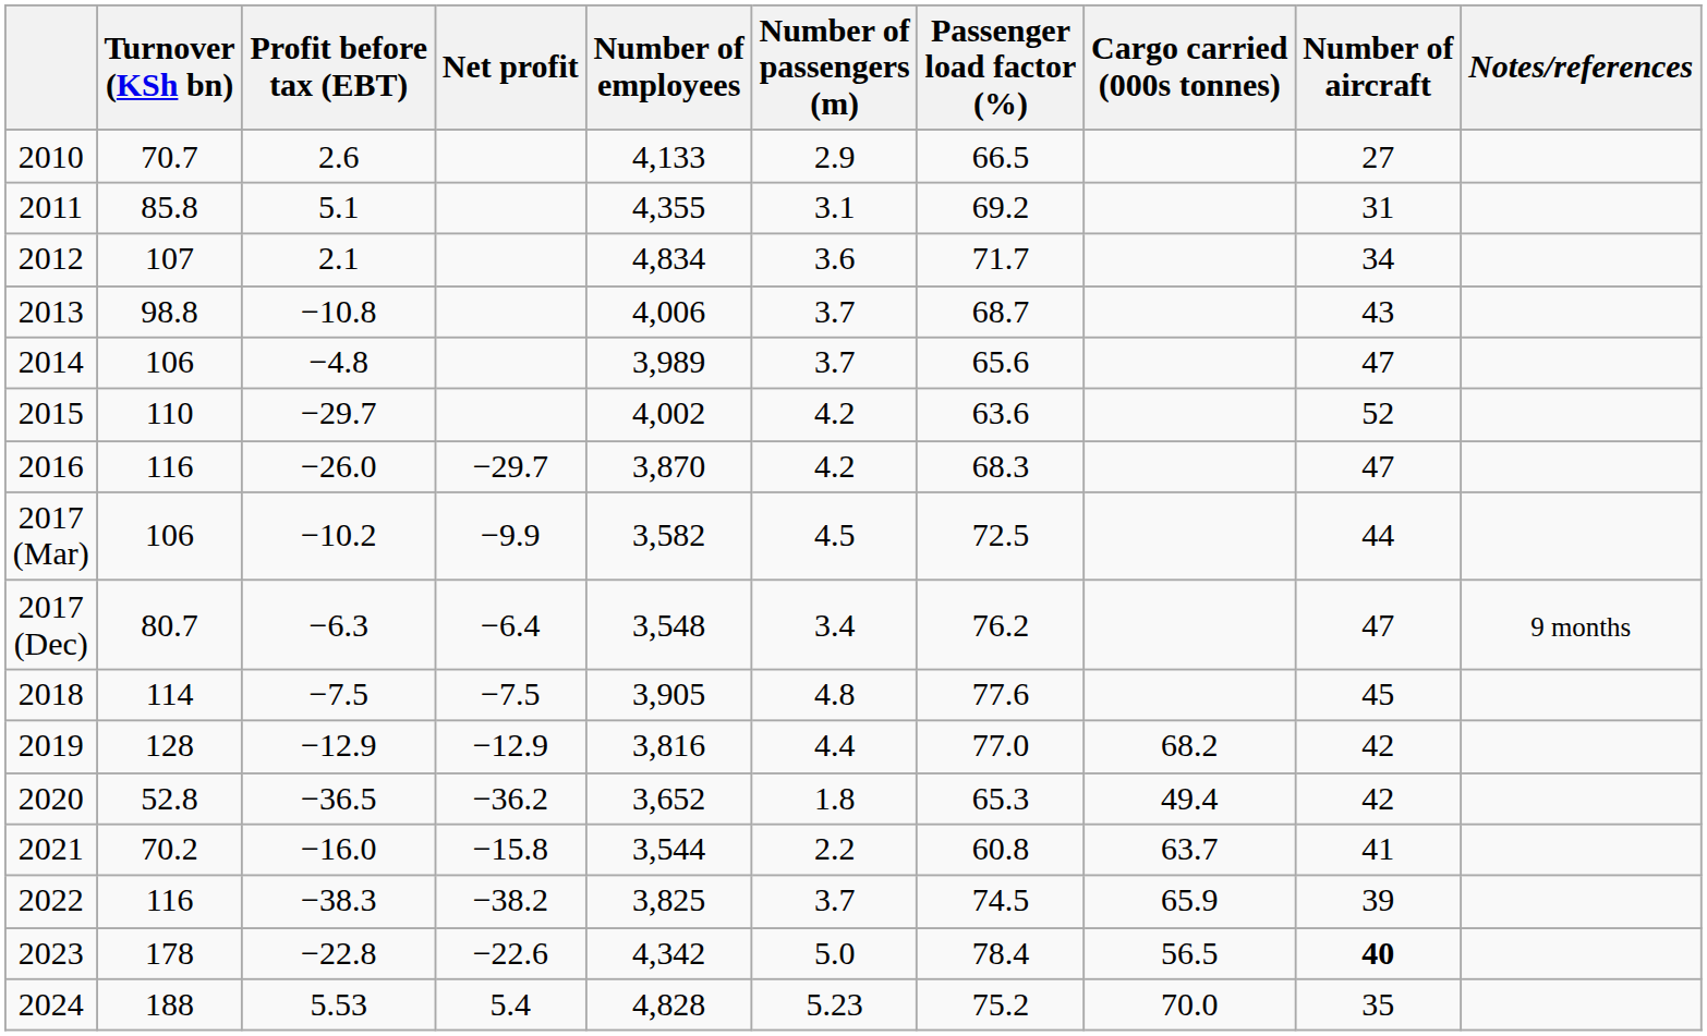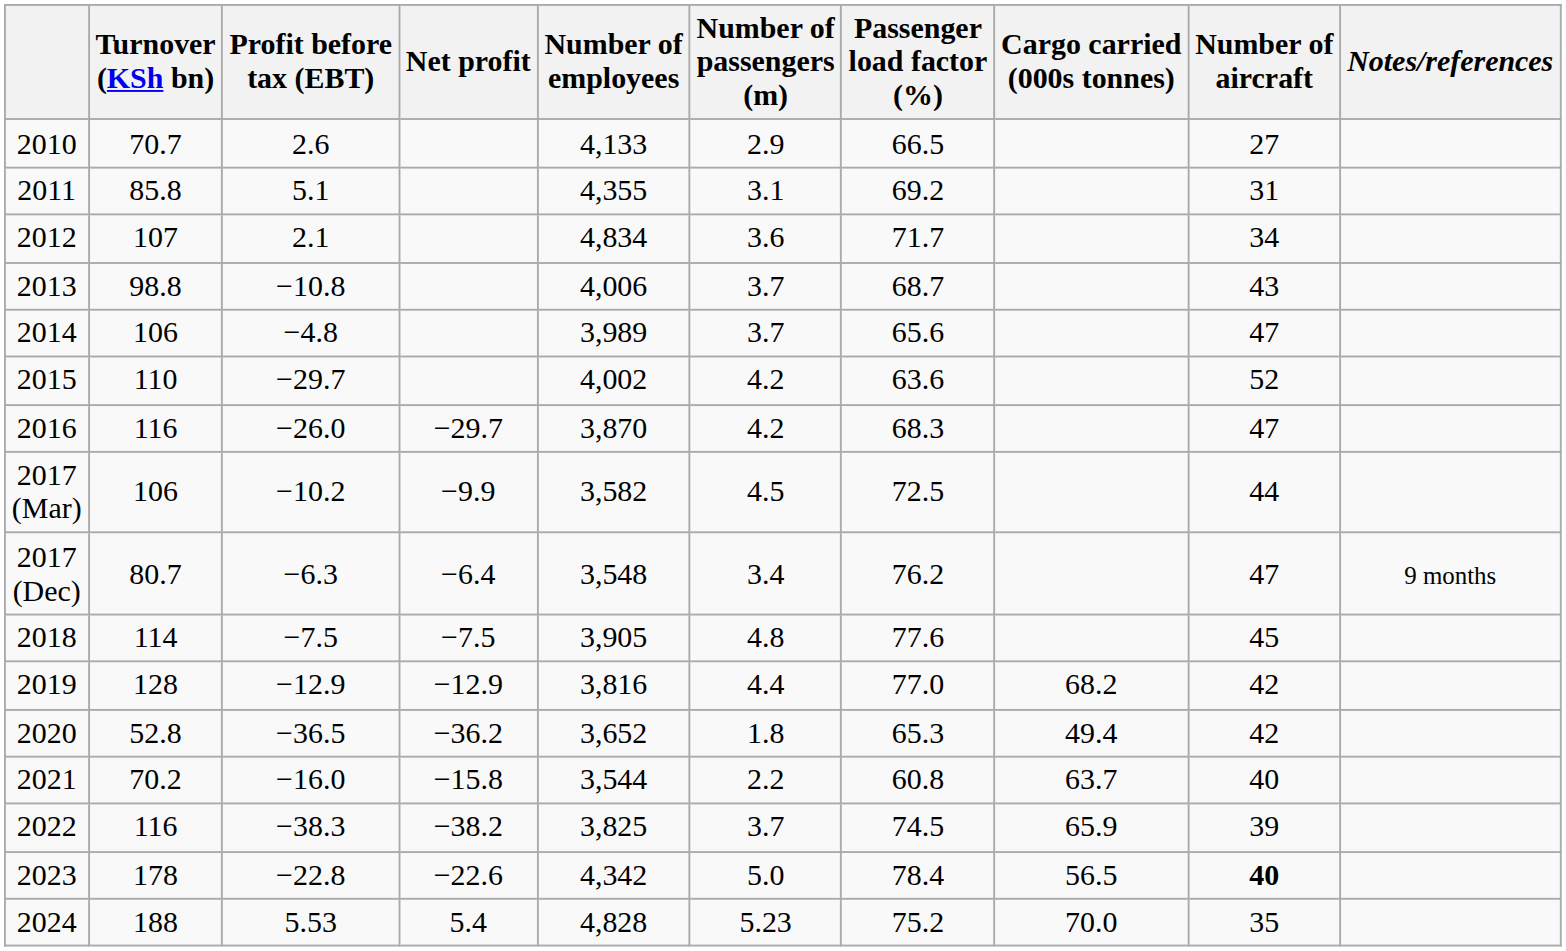2021 | Number of aircraft: 41 -> 40
